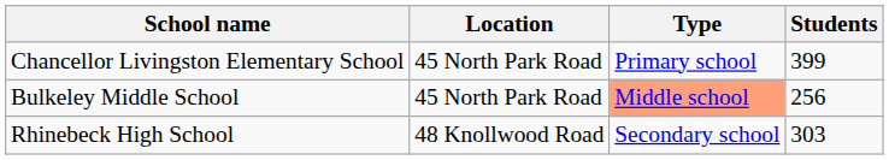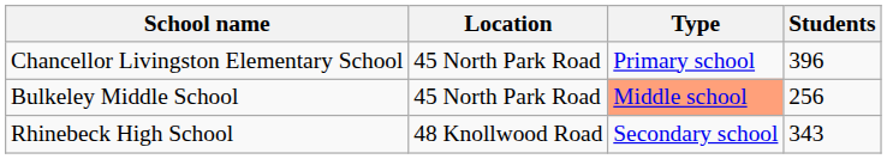Chancellor Livingston Elementary School | Students: 399 -> 396
Rhinebeck High School | Students: 303 -> 343
